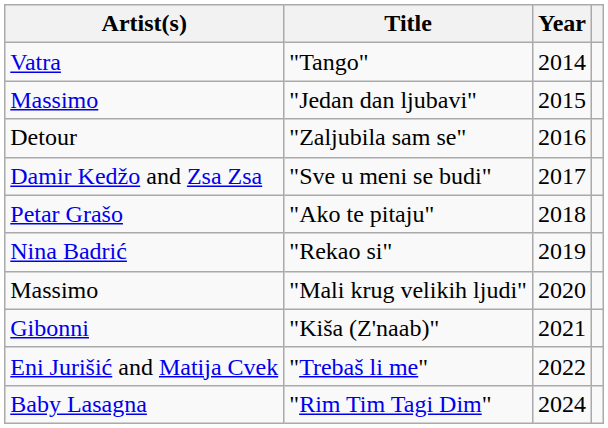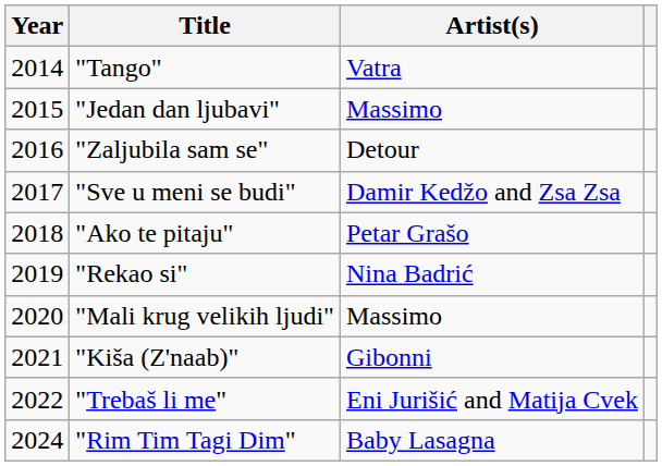columns swapped: Year <-> Artist(s)
